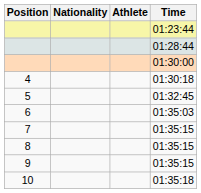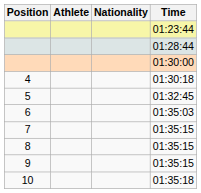columns swapped: Athlete <-> Nationality
